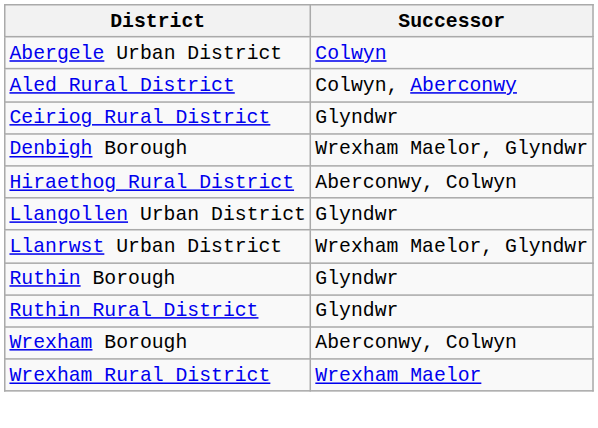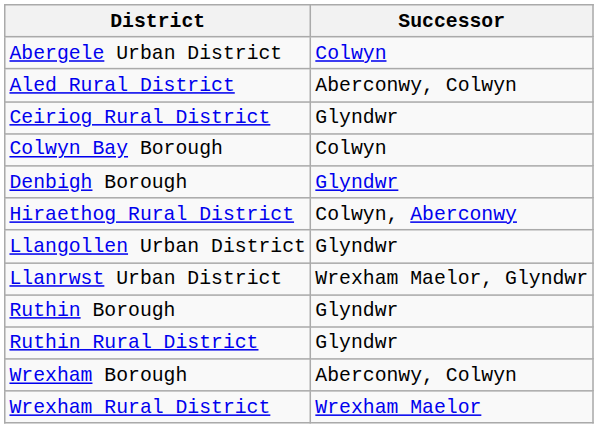Aled Rural District | Successor: Colwyn, Aberconwy -> Aberconwy, Colwyn
+ row: Colwyn Bay Borough | Colwyn
Denbigh Borough | Successor: Wrexham Maelor, Glyndwr -> Glyndwr
Hiraethog Rural District | Successor: Aberconwy, Colwyn -> Colwyn, Aberconwy
